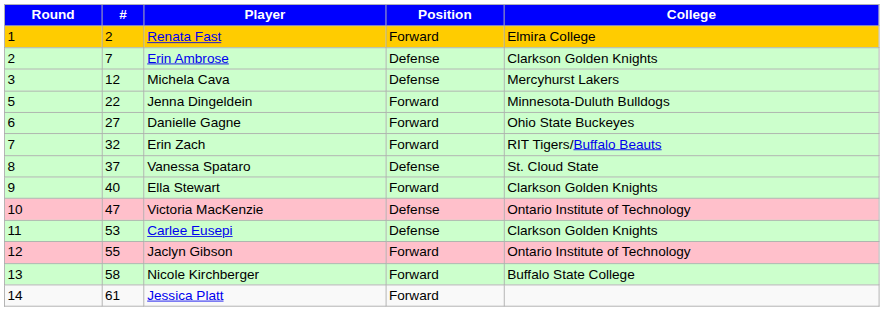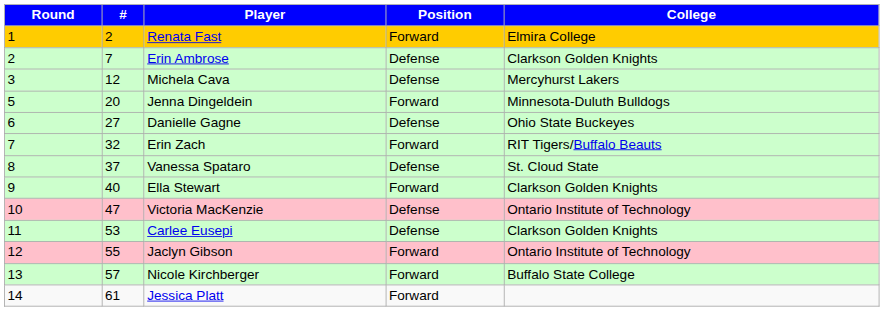Jenna Dingeldein | #: 22 -> 20
Danielle Gagne | Position: Forward -> Defense
Nicole Kirchberger | #: 58 -> 57
